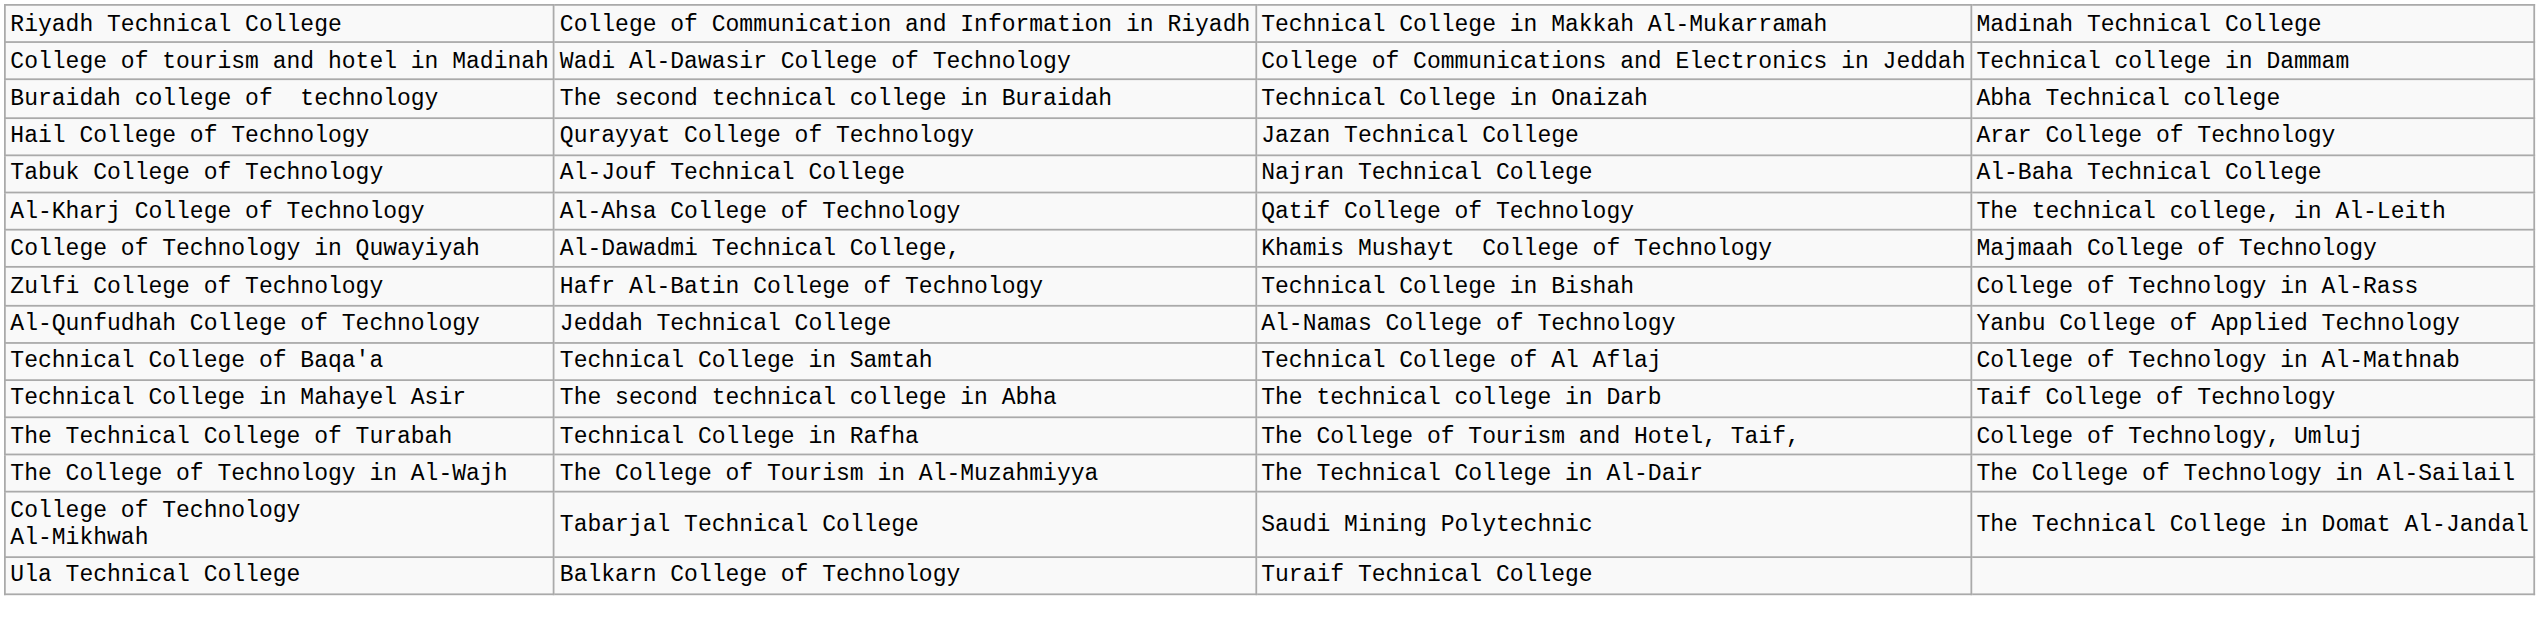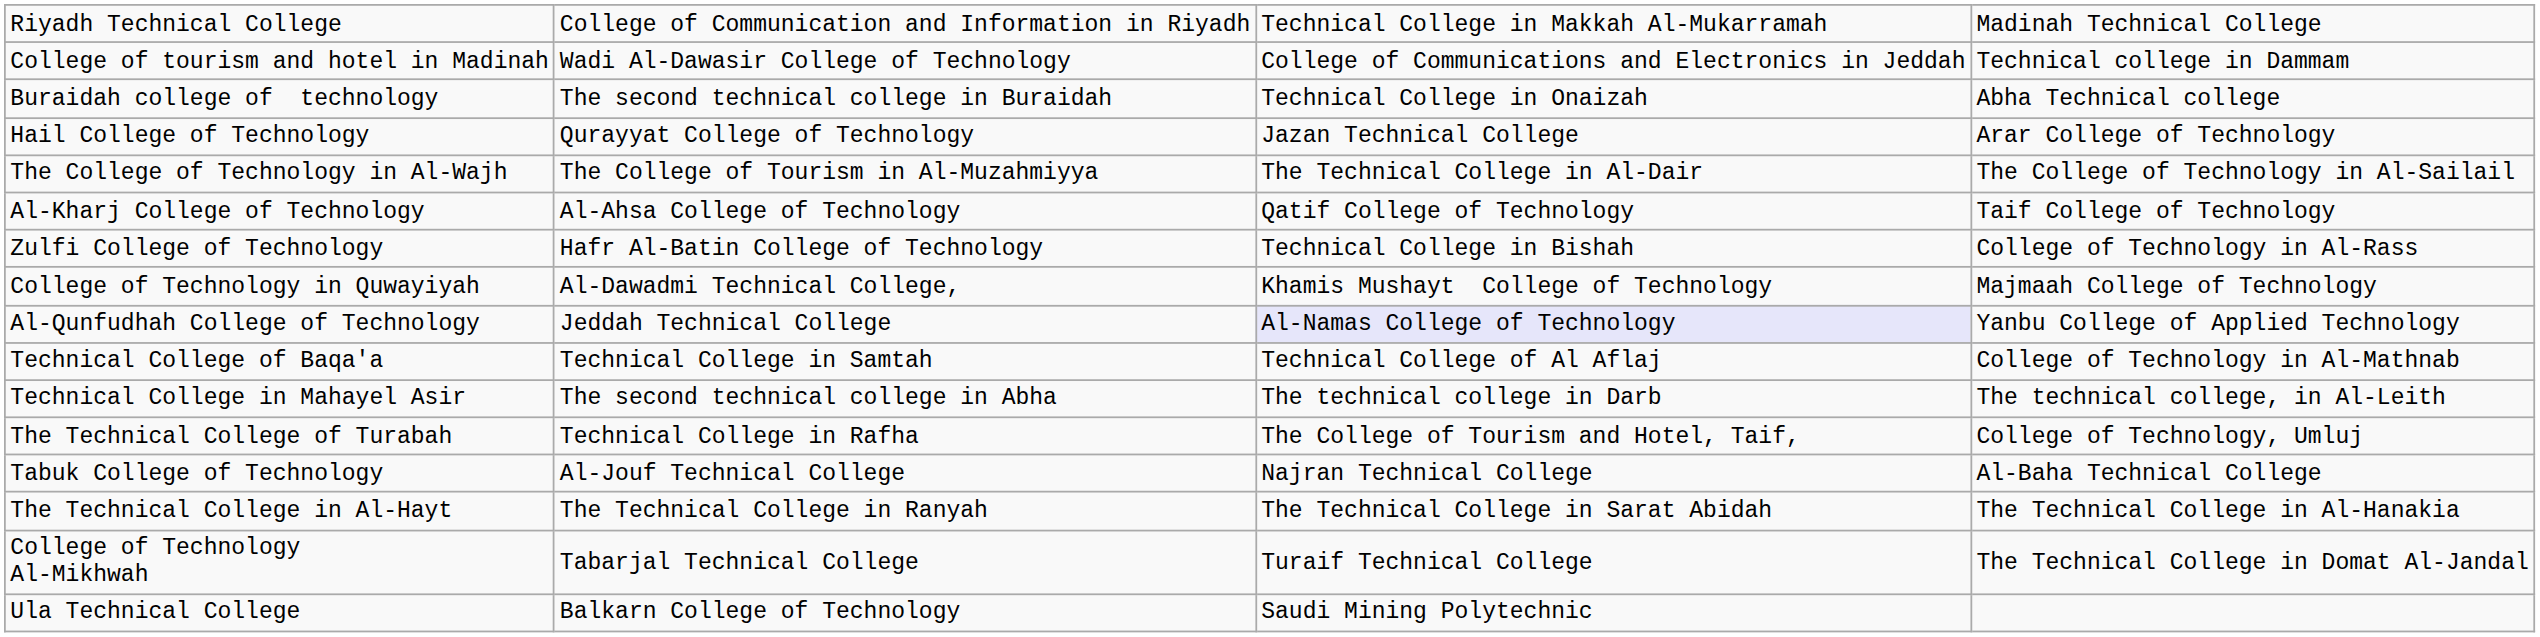rows swapped: Tabuk College of Technology <-> The College of Technology in Al-Wajh
Al-Kharj College of Technology | column 4: The technical college, in Al-Leith -> Taif College of Technology
rows swapped: Zulfi College of Technology <-> College of Technology in Quwayiyah
Al-Qunfudhah College of Technology | column 3: no background -> lavender background
Technical College in Mahayel Asir | column 4: Taif College of Technology -> The technical college, in Al-Leith
+ row: The Technical College in Al-Hayt | The Technical College in Ranyah | The Technical College in Sarat Abidah | The Technical College in Al-Hanakia
College of Technology Al-Mikhwah | column 3: Saudi Mining Polytechnic -> Turaif Technical College
Ula Technical College | column 3: Turaif Technical College -> Saudi Mining Polytechnic
